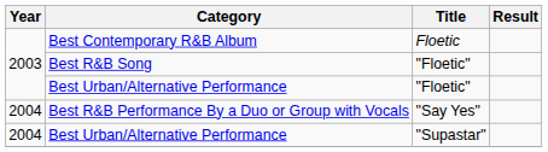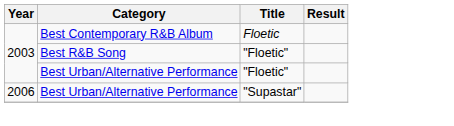- row: 2004 | Best R&B Performance By a Duo or Group with Vocals | "Say Yes"
Best Urban/Alternative Performance / "Supastar" | Year: 2004 -> 2006
